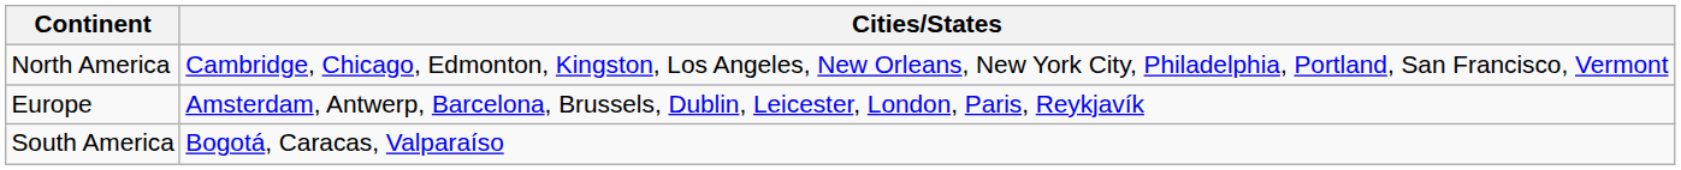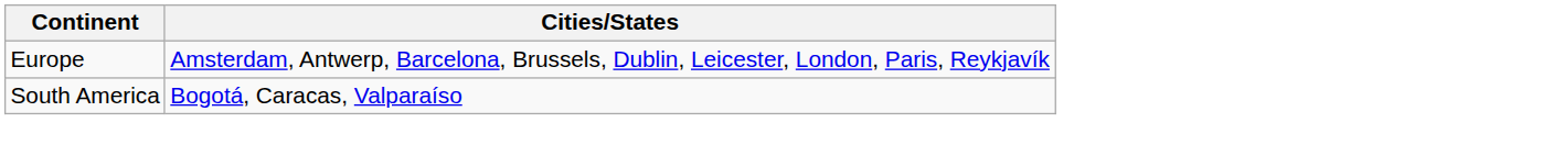- row: North America | Cambridge, Chicago, Edmonton, Kingston, Los Angeles, New Orleans, New York City, Philadelphia, Portland, San Francisco, Vermont
